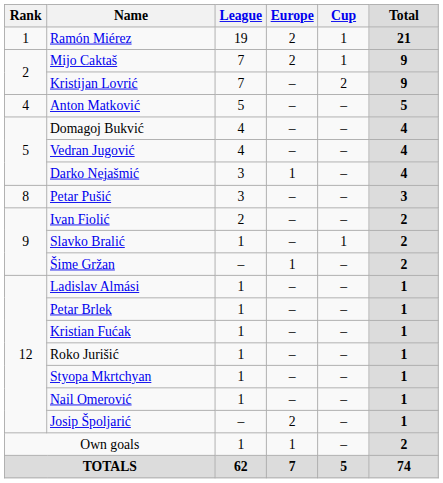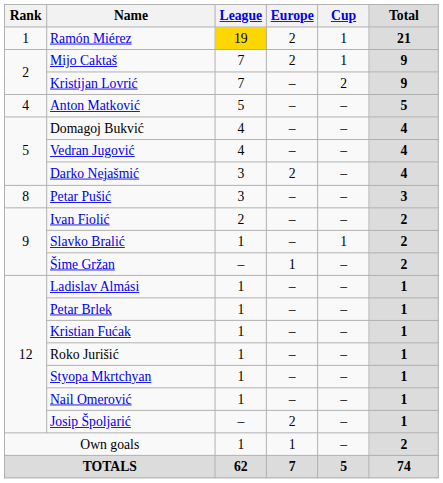Ramón Miérez | League: no background -> gold background
Darko Nejašmić | Europe: 1 -> 2
